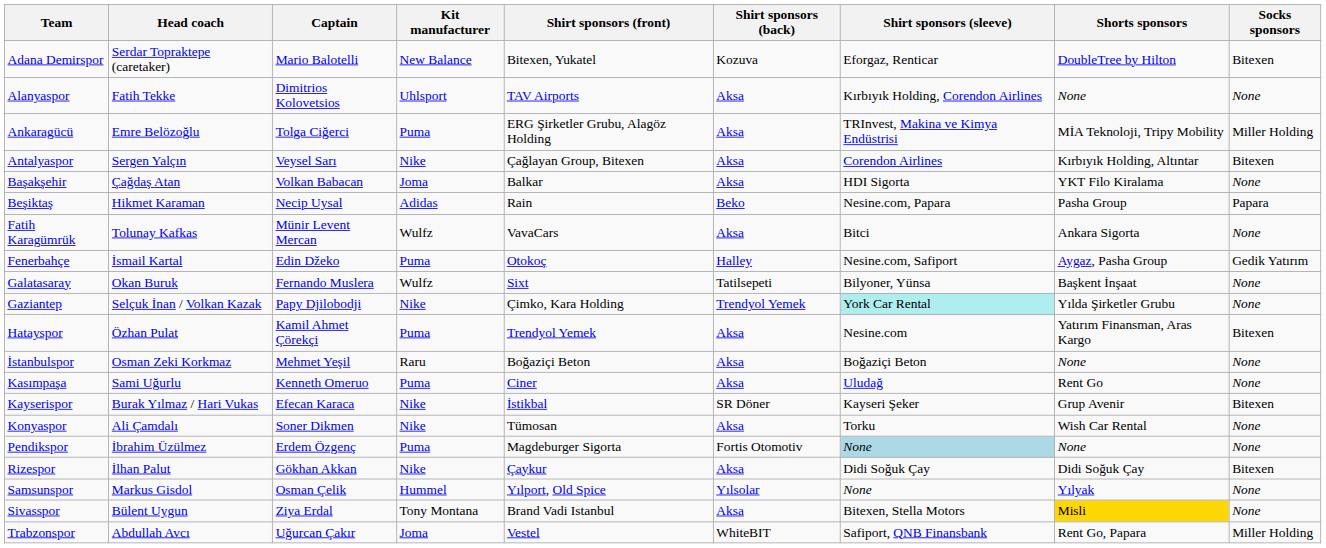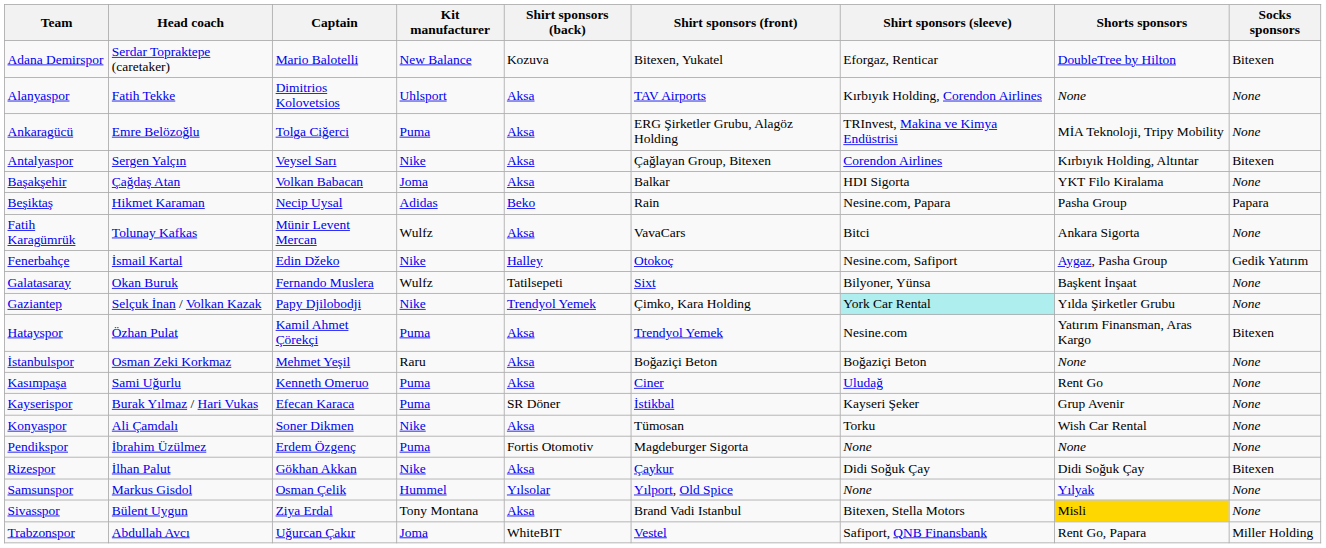columns swapped: Shirt sponsors (front) <-> Shirt sponsors (back)
Ankaragücü | Socks sponsors: Miller Holding -> None
Fenerbahçe | Kit manufacturer: Puma -> Nike
Kayserispor | Kit manufacturer: Nike -> Puma
Kayserispor | Socks sponsors: Bitexen -> None
Pendikspor | Shirt sponsors (sleeve): lightblue background -> no background
